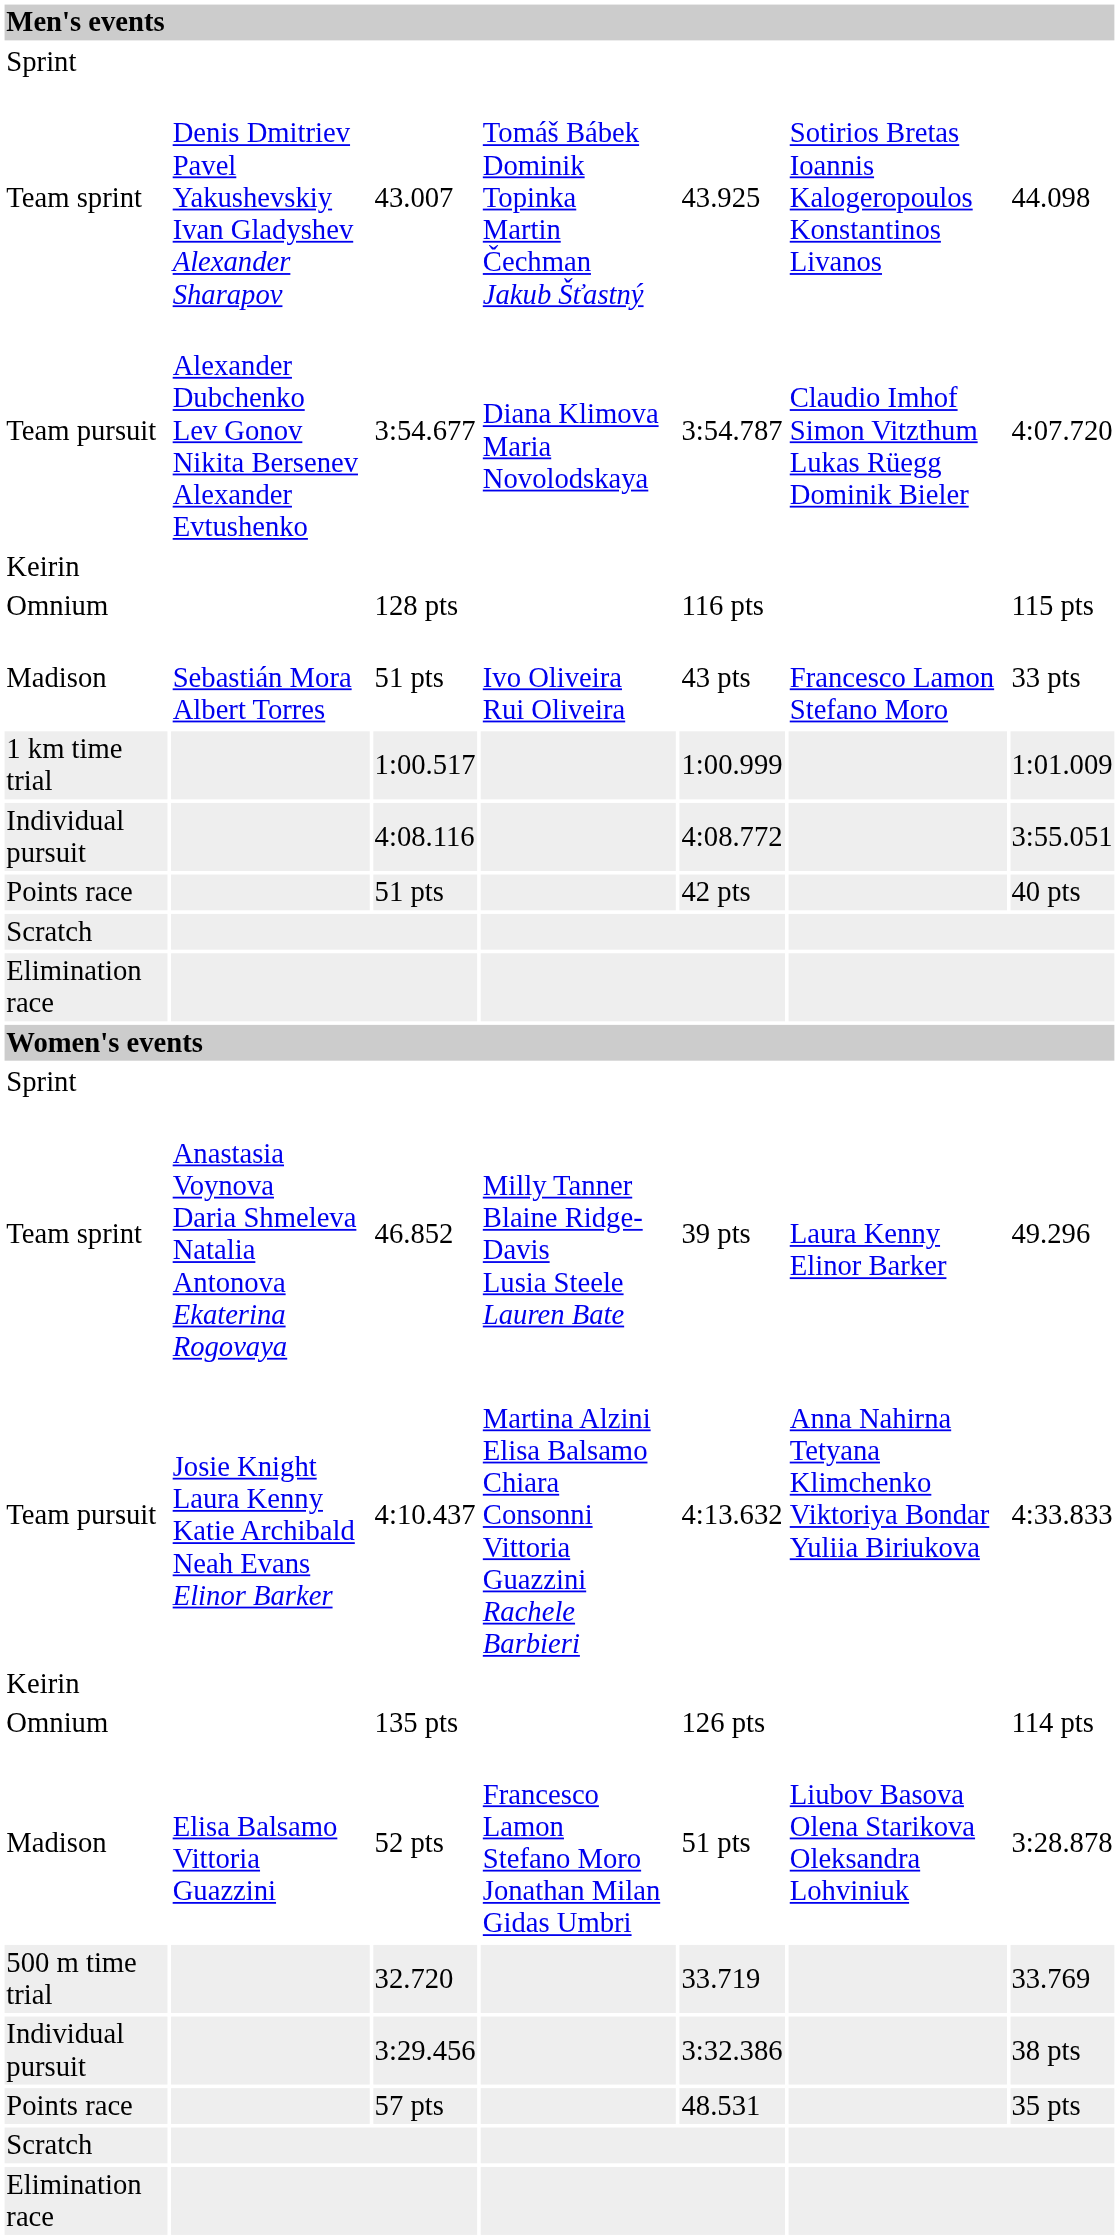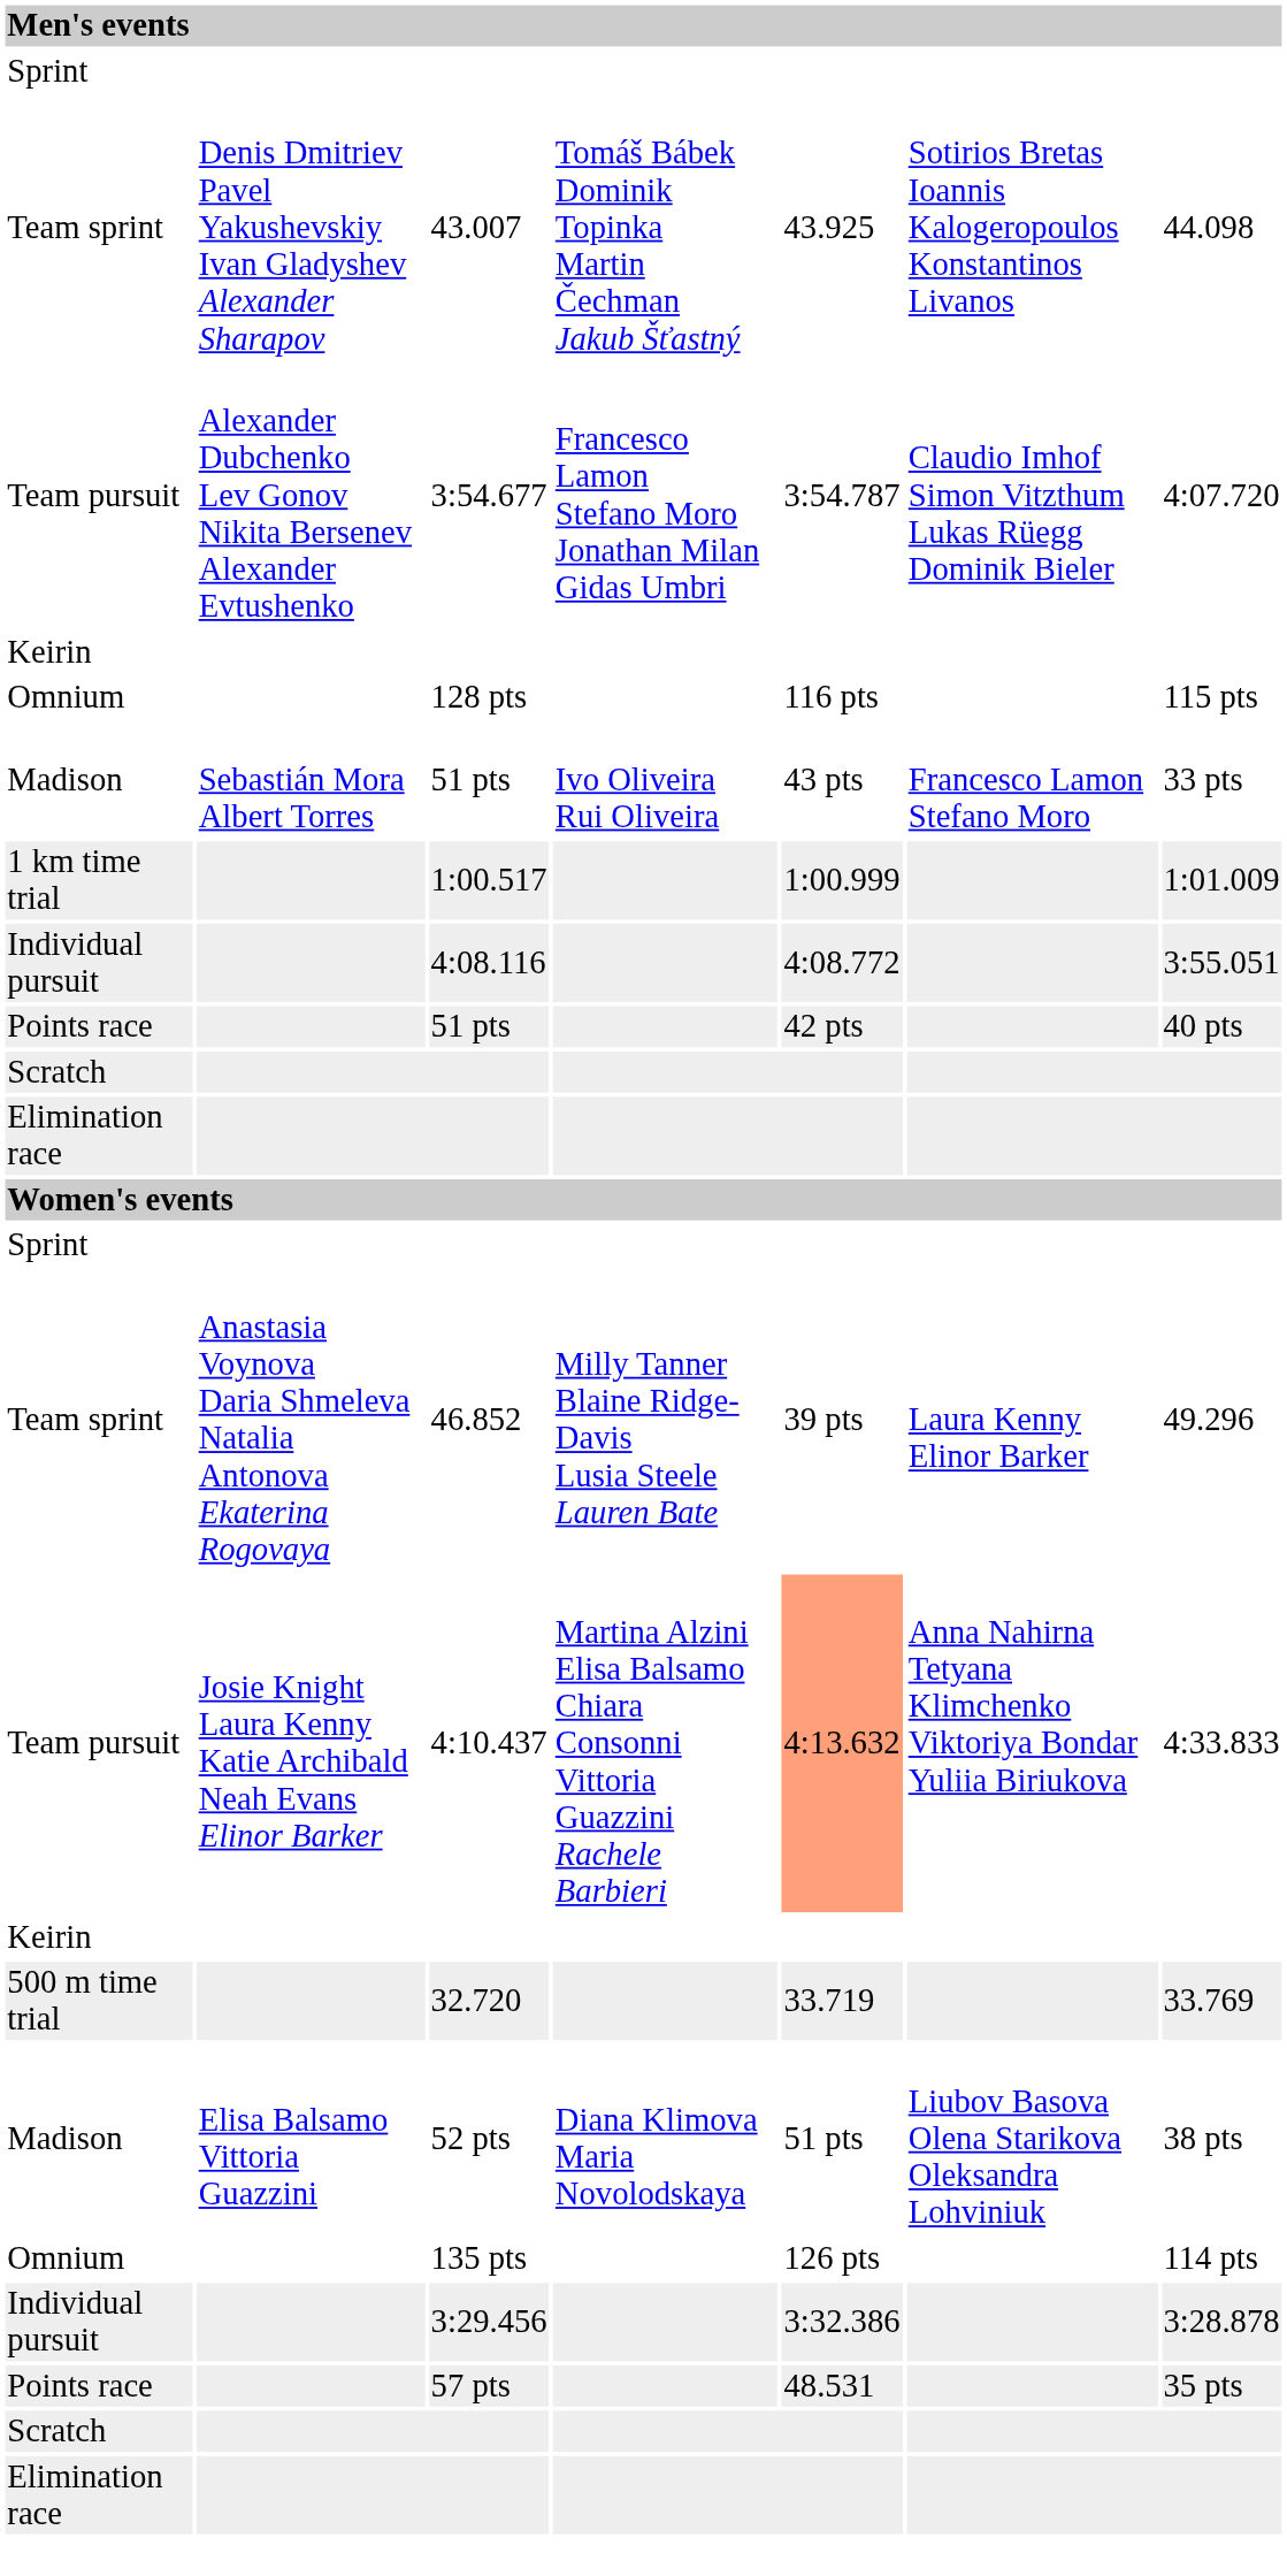3:54.677 | column 4: Diana Klimova Maria Novolodskaya -> Francesco Lamon Stefano Moro Jonathan Milan Gidas Umbri
4:10.437 | column 5: no background -> lightsalmon background
rows swapped: 135 pts <-> 32.720
52 pts | column 4: Francesco Lamon Stefano Moro Jonathan Milan Gidas Umbri -> Diana Klimova Maria Novolodskaya
52 pts | column 7: 3:28.878 -> 38 pts
3:29.456 | column 7: 38 pts -> 3:28.878
